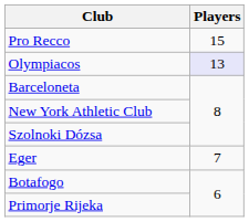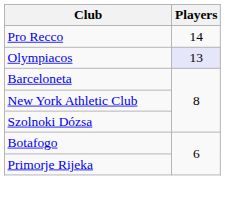Pro Recco | Players: 15 -> 14
- row: Eger | 7
